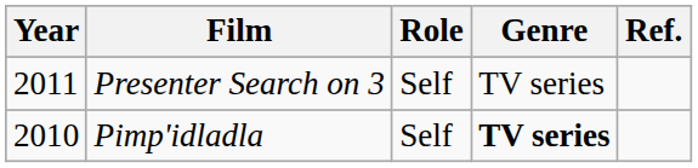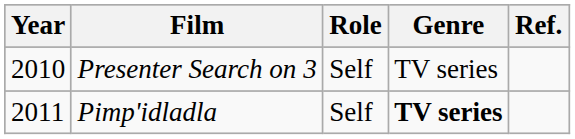Presenter Search on 3 | Year: 2011 -> 2010
Pimp'idladla | Year: 2010 -> 2011
